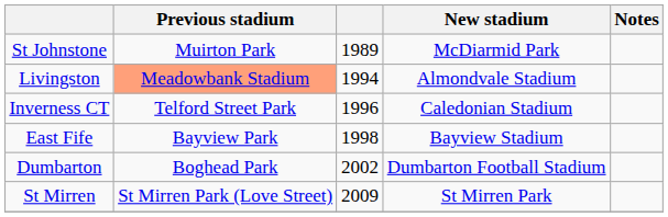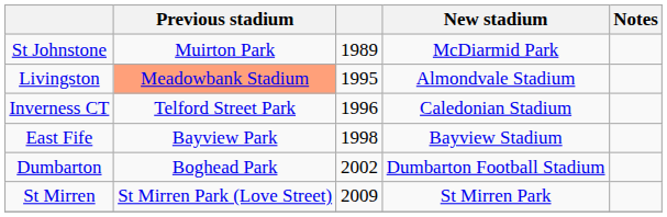Livingston | column 3: 1994 -> 1995
